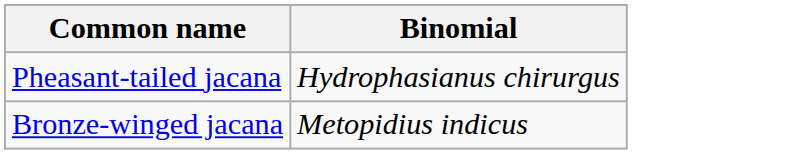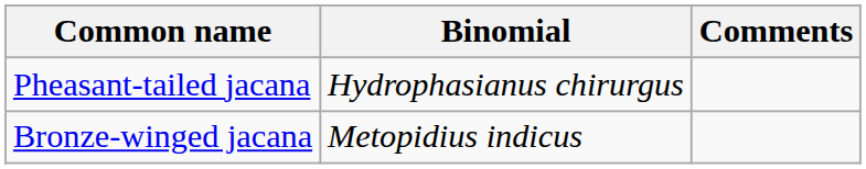+ column: Comments
